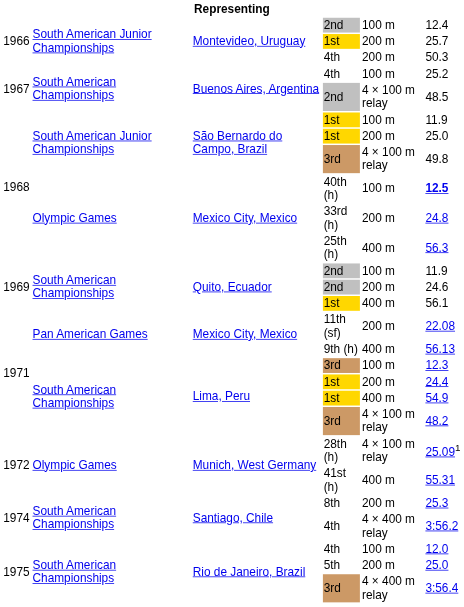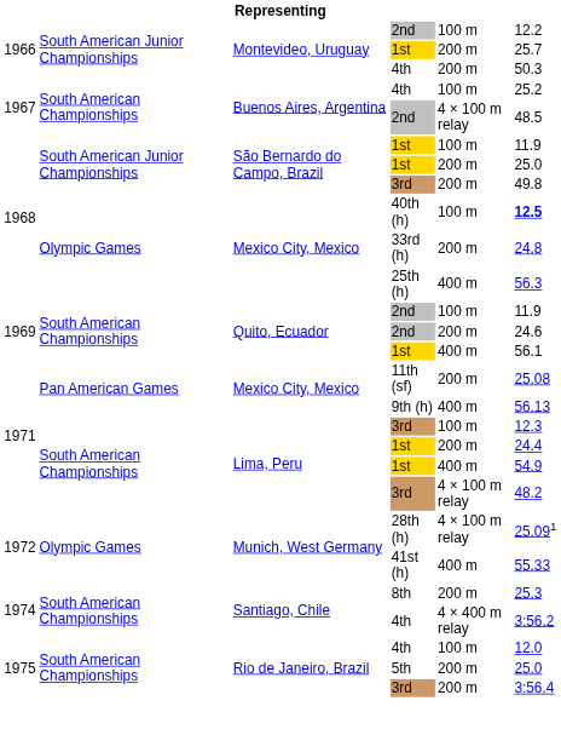Montevideo, Uruguay / 2nd | column 6: 12.4 -> 12.2
São Bernardo do Campo, Brazil / 3rd | column 5: 4 × 100 m relay -> 200 m
11th (sf) | column 6: 22.08 -> 25.08
41st (h) | column 6: 55.31 -> 55.33
Rio de Janeiro, Brazil / 3rd | column 5: 4 × 400 m relay -> 200 m
